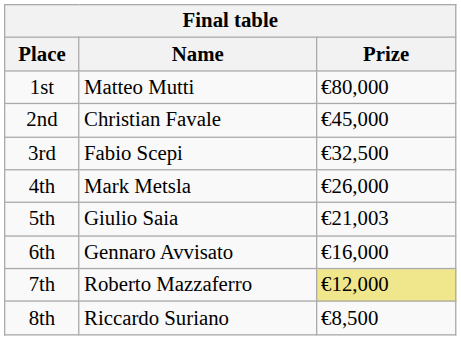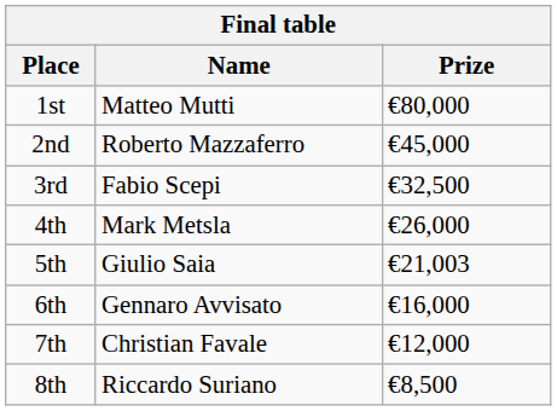2nd | Name: Christian Favale -> Roberto Mazzaferro
7th | Name: Roberto Mazzaferro -> Christian Favale
7th | Prize: khaki background -> no background
